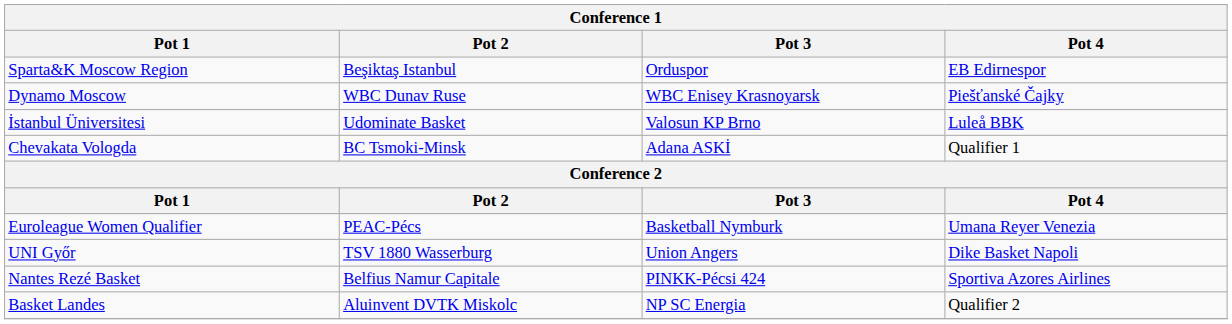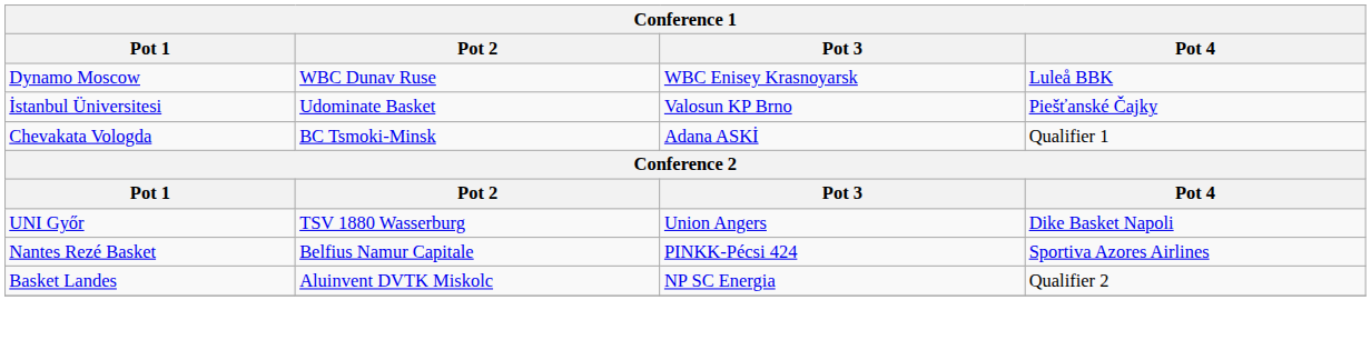- row: Sparta&K Moscow Region | Beşiktaş Istanbul | Orduspor | EB Edirnespor
Dynamo Moscow | Pot 4: Piešťanské Čajky -> Luleå BBK
İstanbul Üniversitesi | Pot 4: Luleå BBK -> Piešťanské Čajky
- row: Euroleague Women Qualifier | PEAC-Pécs | Basketball Nymburk | Umana Reyer Venezia
